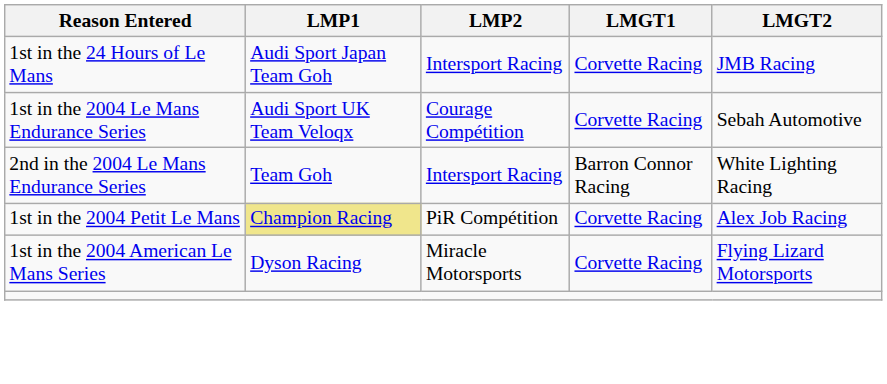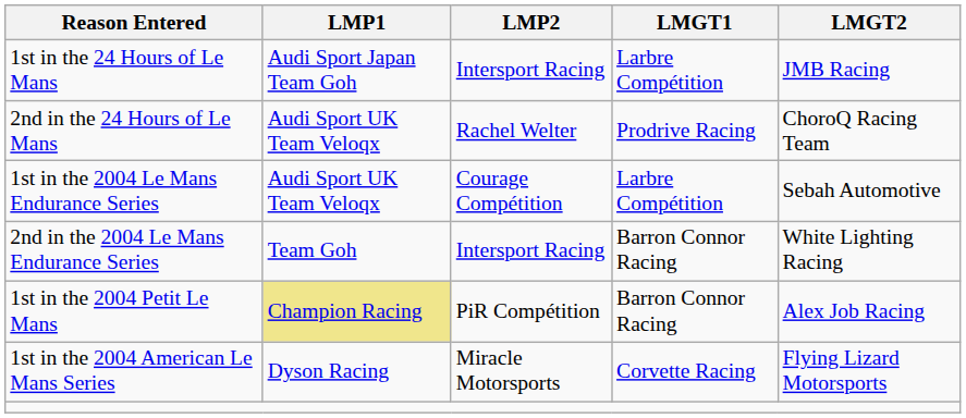1st in the 24 Hours of Le Mans | LMGT1: Corvette Racing -> Larbre Compétition
+ row: 2nd in the 24 Hours of Le Mans | Audi Sport UK Team Veloqx | Rachel Welter | Prodrive Racing | ChoroQ Racing Team
1st in the 2004 Le Mans Endurance Series | LMGT1: Corvette Racing -> Larbre Compétition
1st in the 2004 Petit Le Mans | LMGT1: Corvette Racing -> Barron Connor Racing
